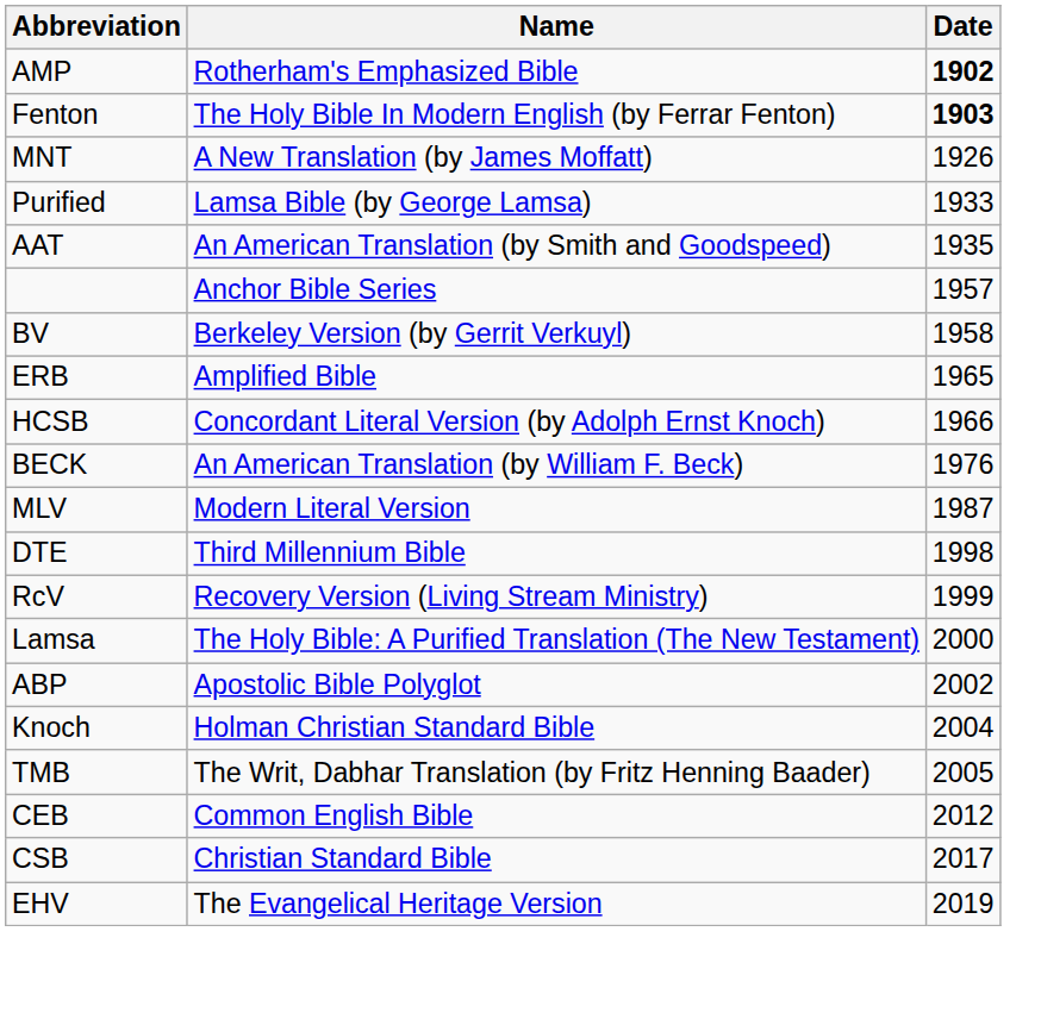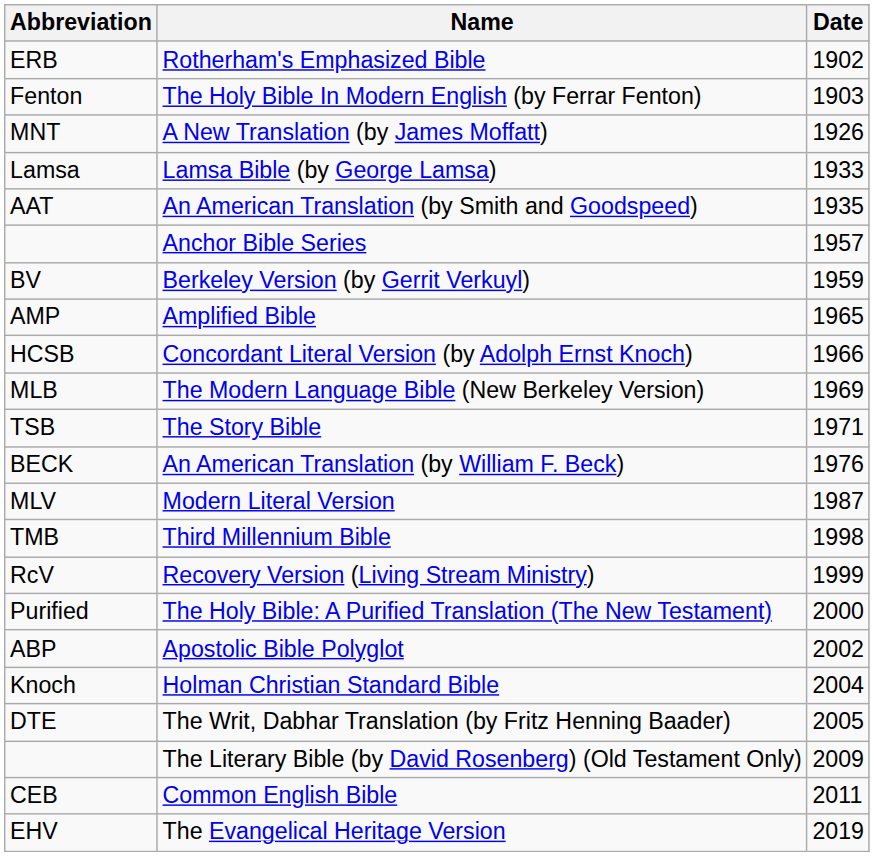Rotherham's Emphasized Bible | Abbreviation: AMP -> ERB
Rotherham's Emphasized Bible | Date: bold -> normal
The Holy Bible In Modern English (by Ferrar Fenton) | Date: bold -> normal
Lamsa Bible (by George Lamsa) | Abbreviation: Purified -> Lamsa
Berkeley Version (by Gerrit Verkuyl) | Date: 1958 -> 1959
Amplified Bible | Abbreviation: ERB -> AMP
+ row: MLB | The Modern Language Bible (New Berkeley Version) | 1969
+ row: TSB | The Story Bible | 1971
Third Millennium Bible | Abbreviation: DTE -> TMB
The Holy Bible: A Purified Translation (The New Testament) | Abbreviation: Lamsa -> Purified
The Writ, Dabhar Translation (by Fritz Henning Baader) | Abbreviation: TMB -> DTE
+ row: The Literary Bible (by David Rosenberg) (Old Testament Only) | 2009
Common English Bible | Date: 2012 -> 2011
- row: CSB | Christian Standard Bible | 2017
